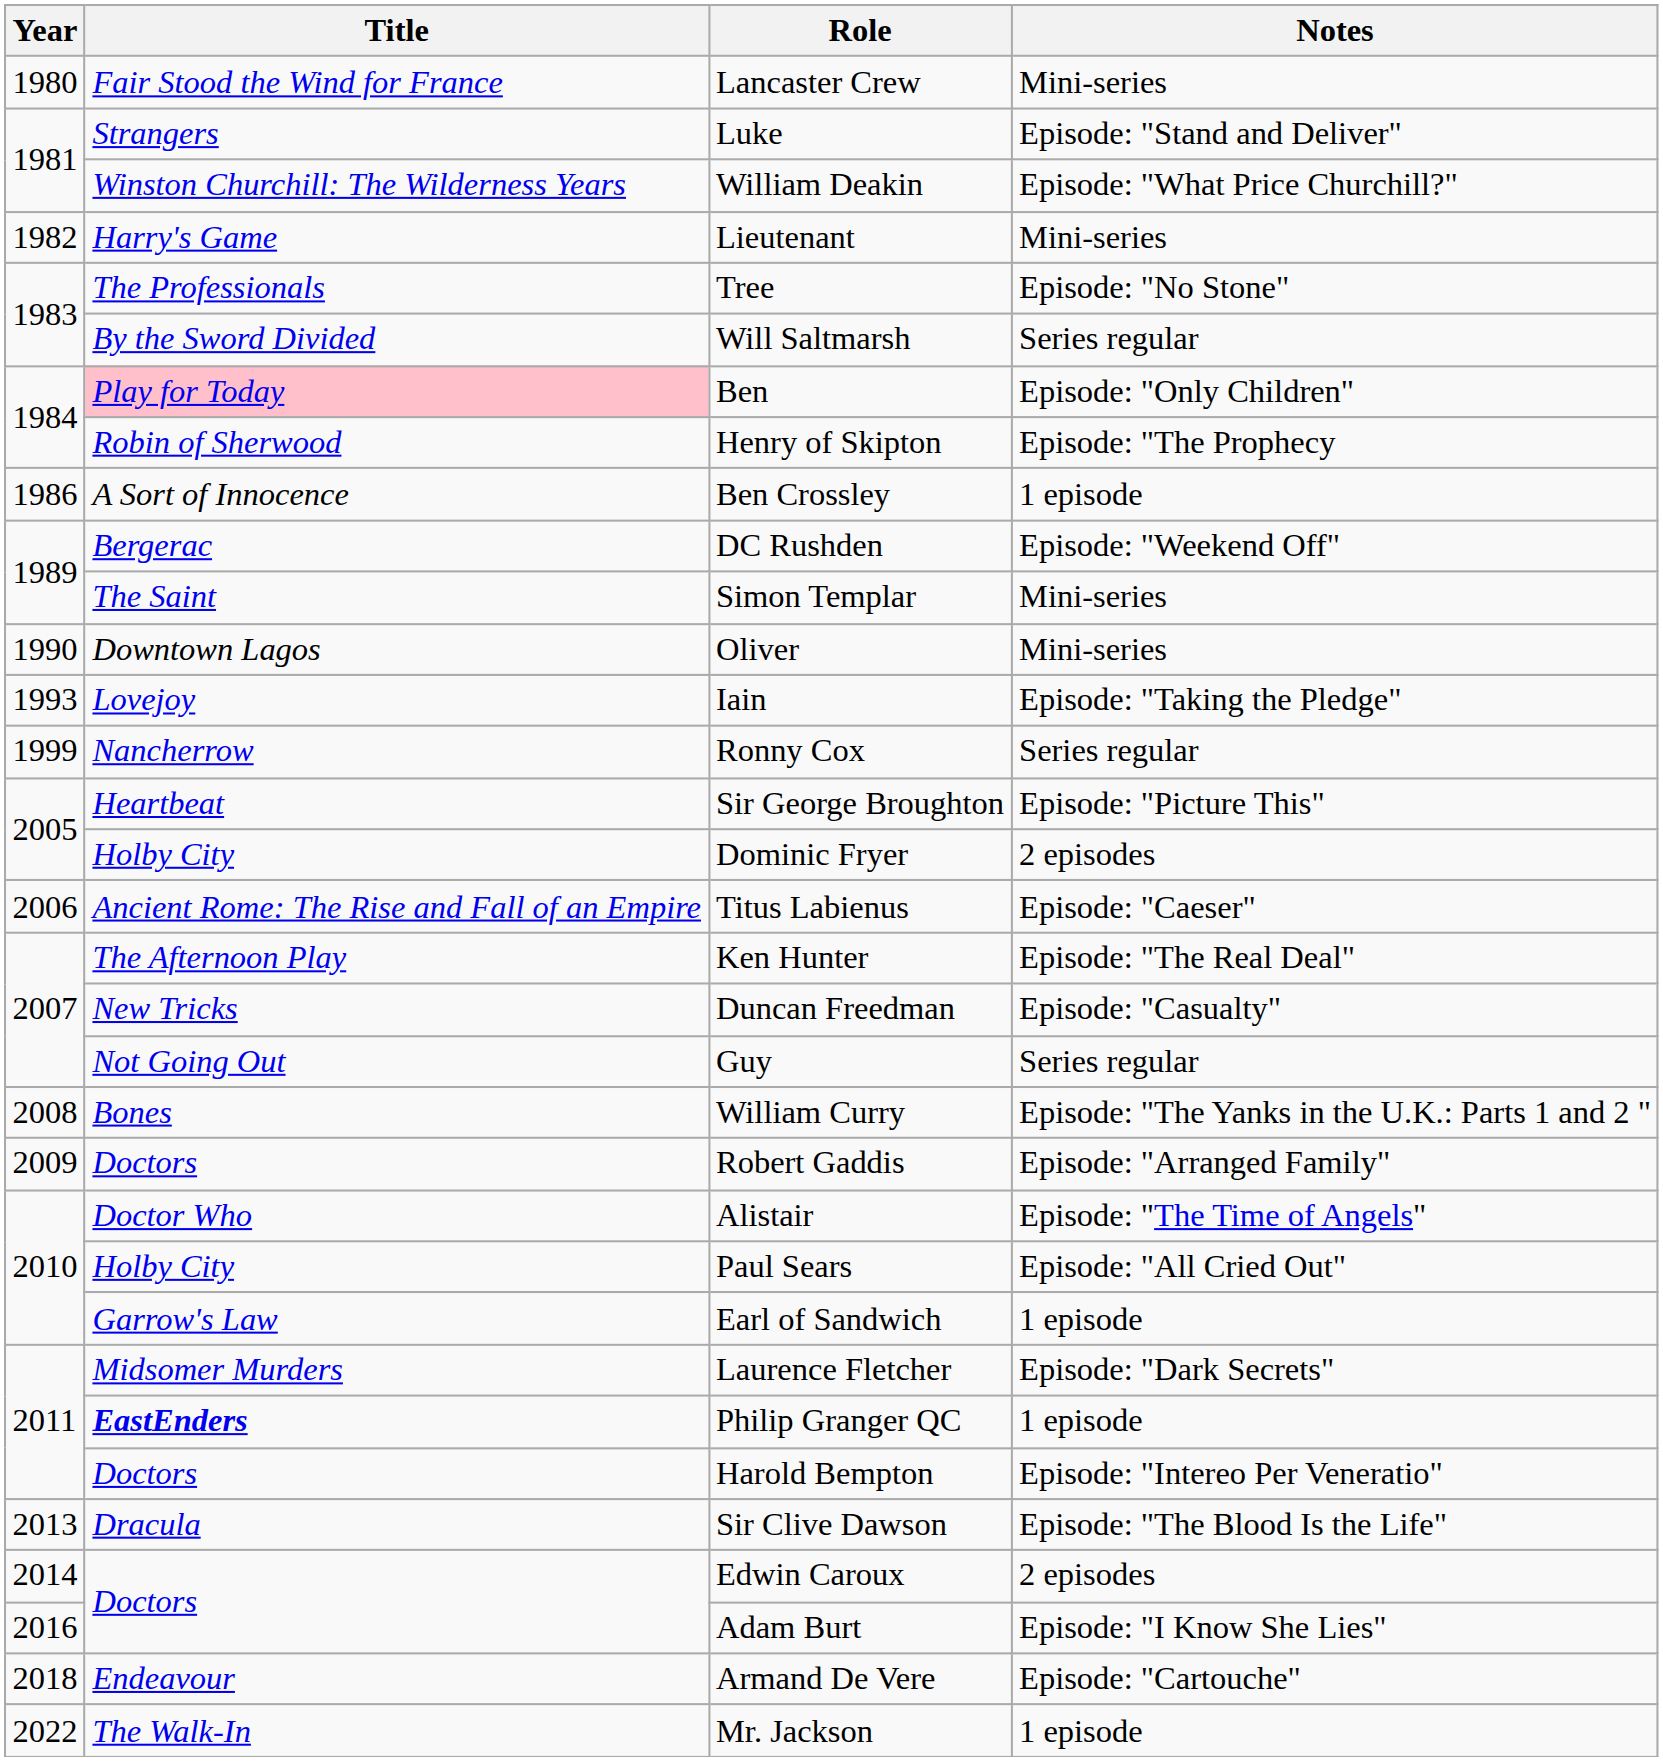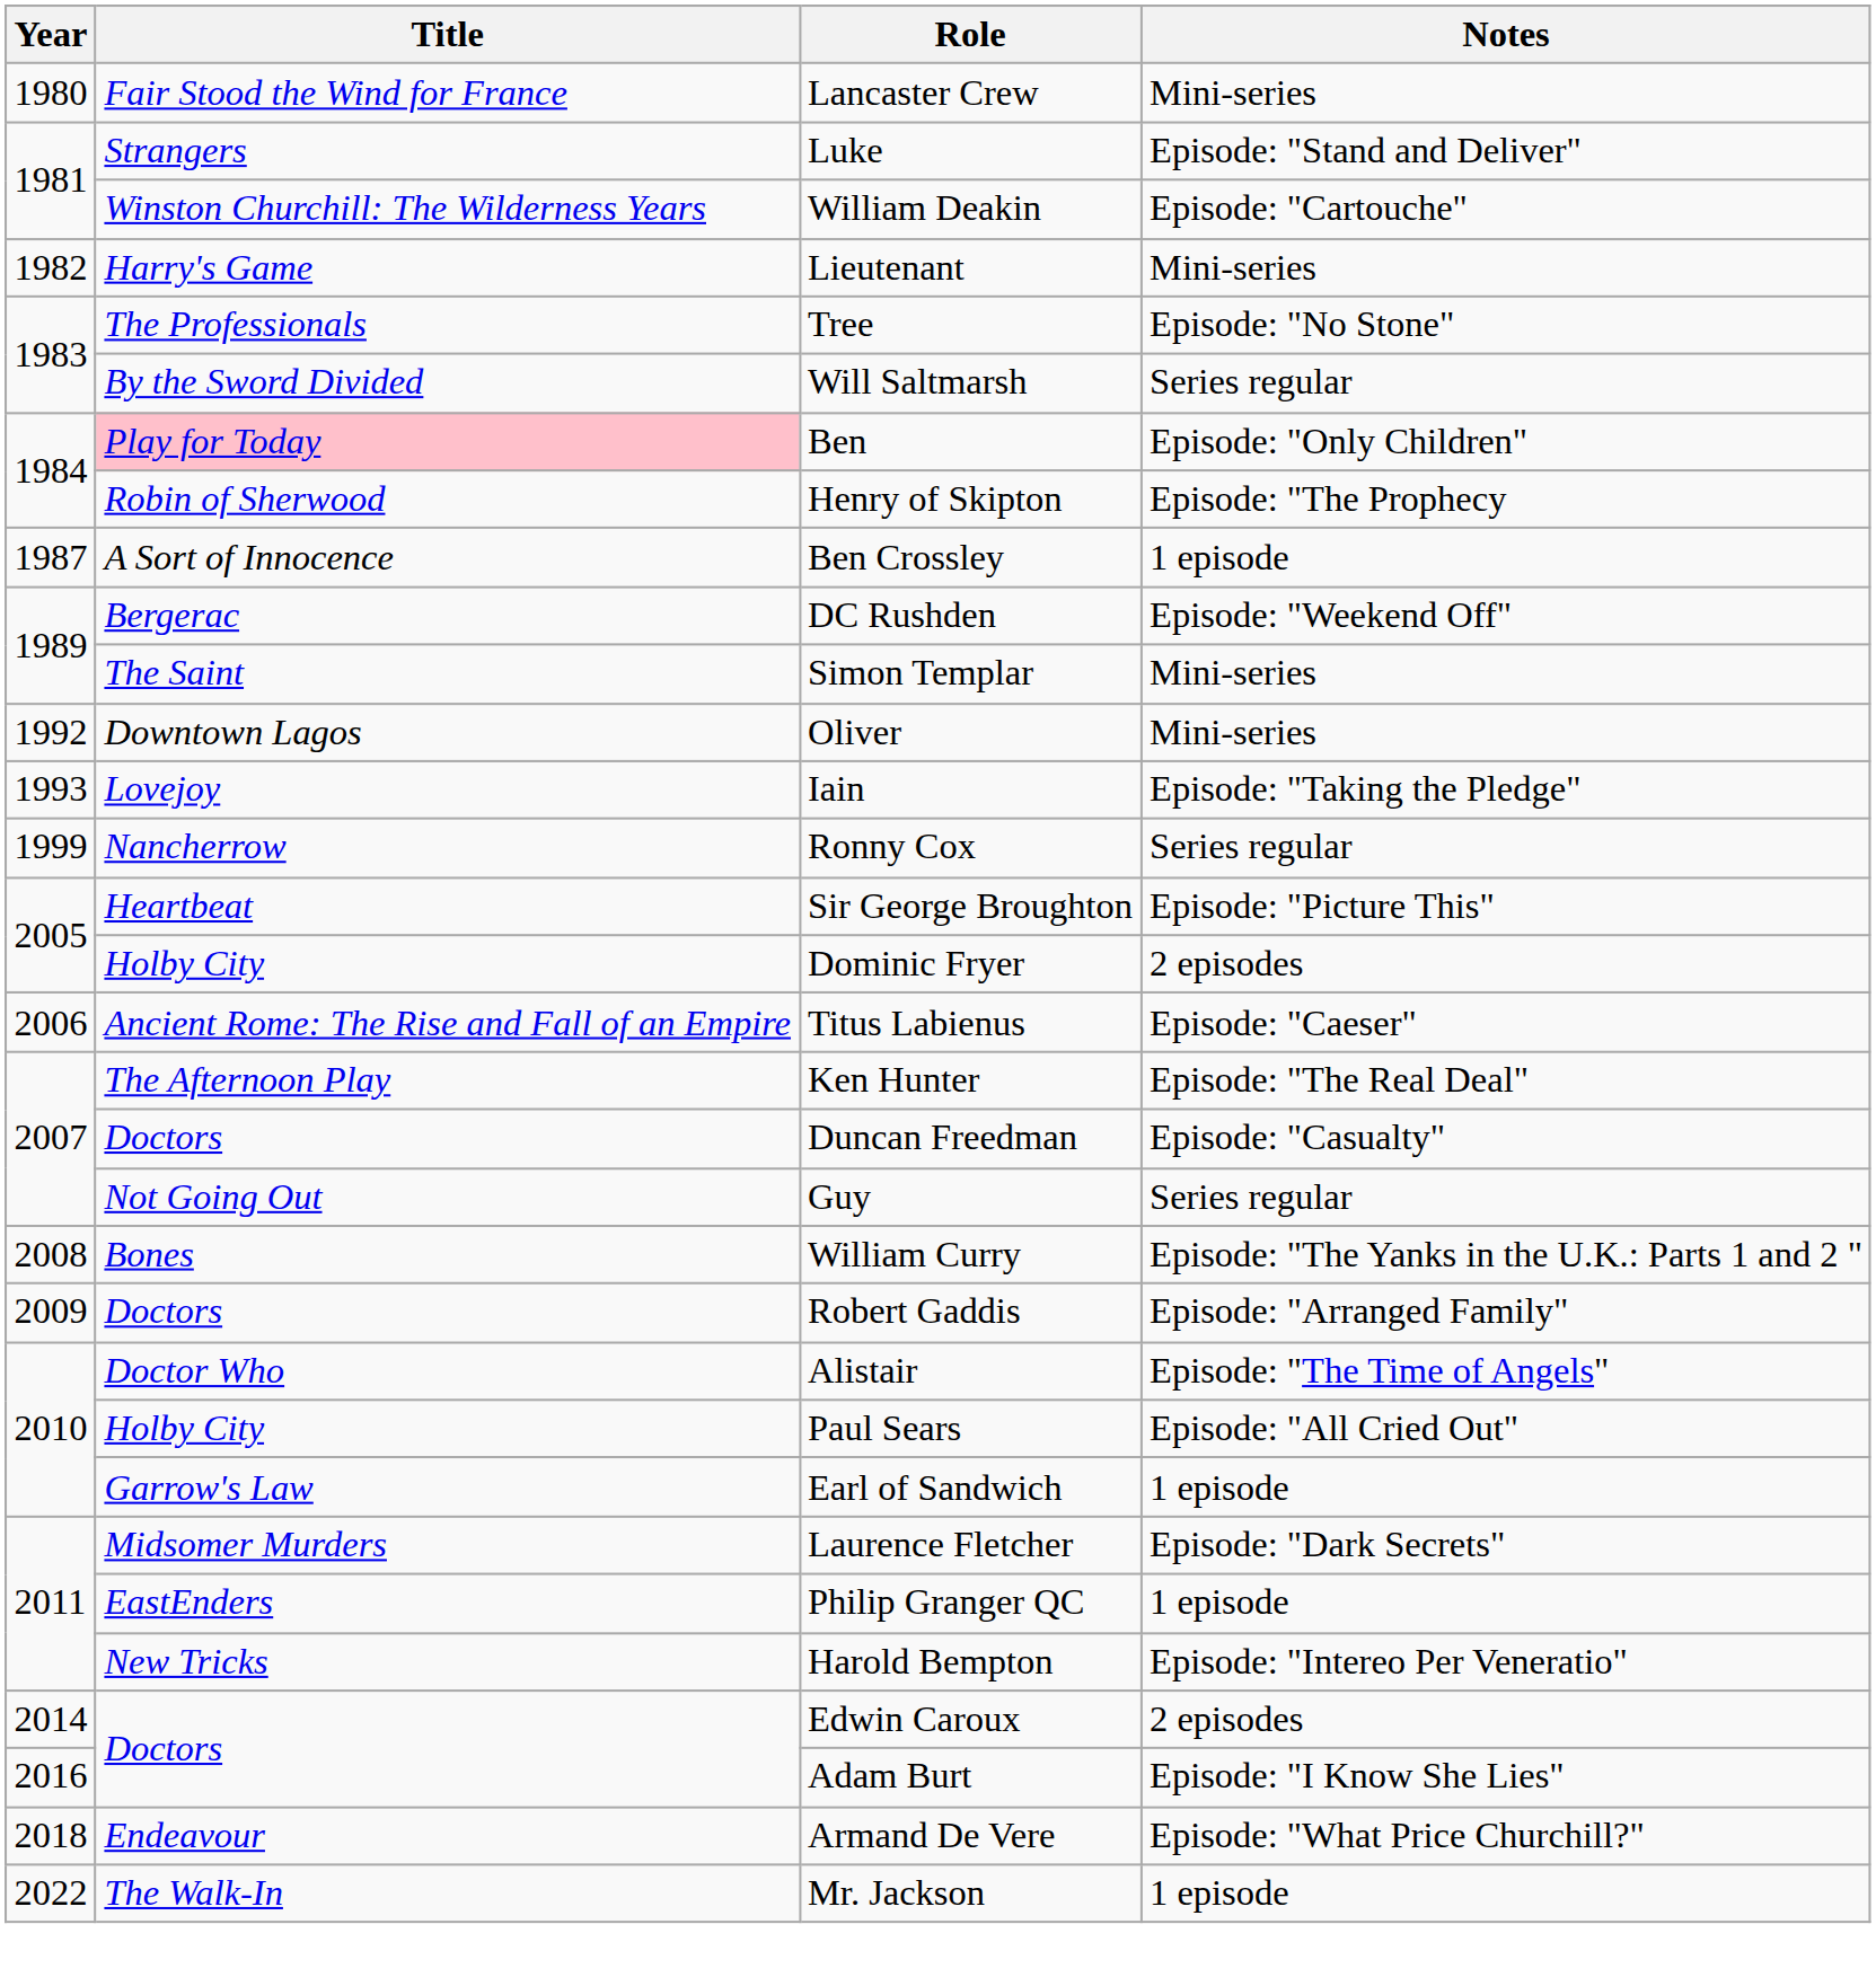William Deakin | Notes: Episode: "What Price Churchill?" -> Episode: "Cartouche"
Ben Crossley | Year: 1986 -> 1987
Oliver | Year: 1990 -> 1992
Duncan Freedman | Title: New Tricks -> Doctors
Philip Granger QC | Title: bold -> normal
Harold Bempton | Title: Doctors -> New Tricks
- row: 2013 | Dracula | Sir Clive Dawson | Episode: "The Blood Is the Life"
Armand De Vere | Notes: Episode: "Cartouche" -> Episode: "What Price Churchill?"
